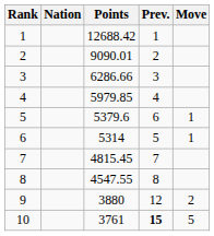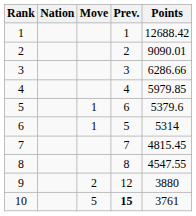columns swapped: Points <-> Move
